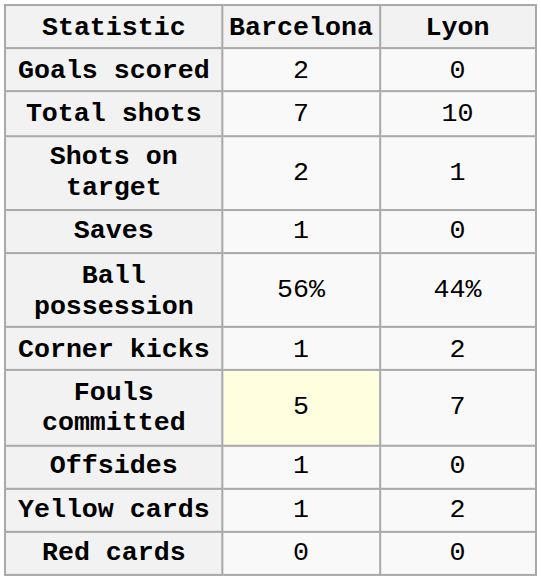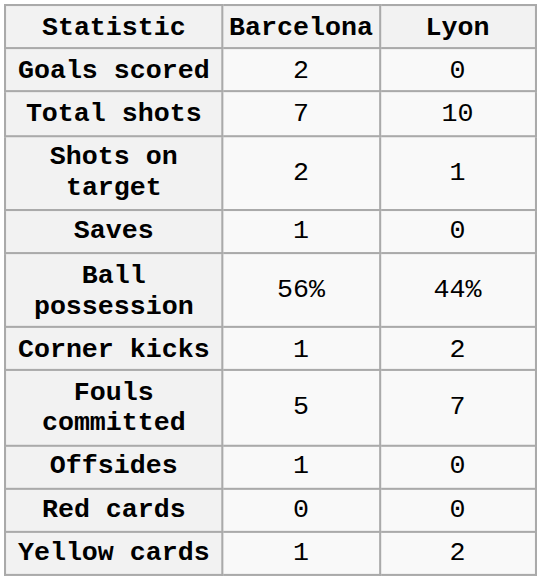Fouls committed | Barcelona: lightyellow background -> no background
rows swapped: Yellow cards <-> Red cards
